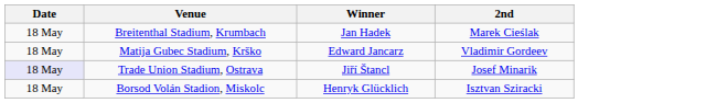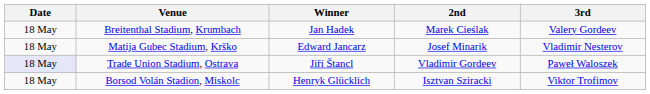+ column: 3rd | Valery Gordeev | Vladimir Nesterov | Paweł Waloszek | Viktor Trofimov
Matija Gubec Stadium, Krško | 2nd: Vladimir Gordeev -> Josef Minarik
Trade Union Stadium, Ostrava | 2nd: Josef Minarik -> Vladimir Gordeev
